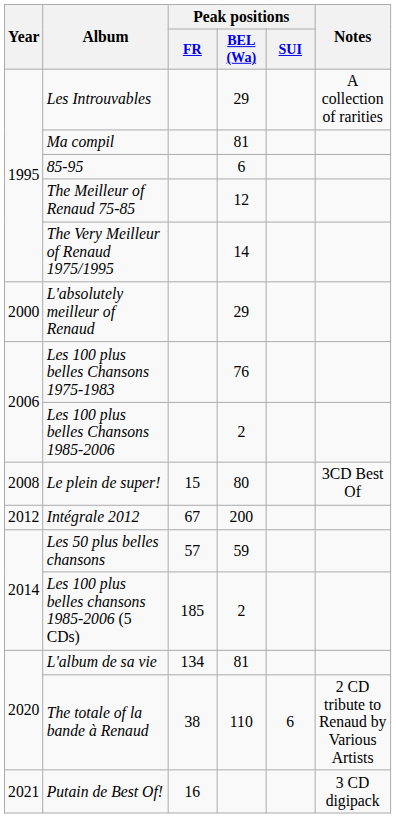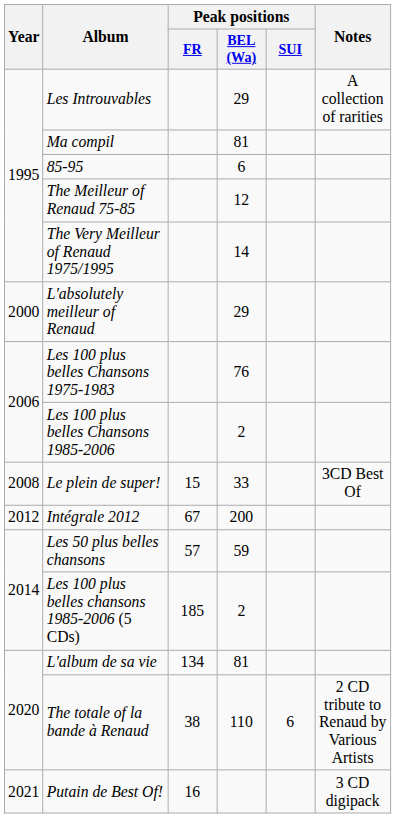Le plein de super! | Peak positions / BEL (Wa): 80 -> 33
